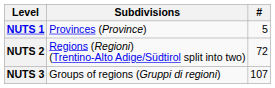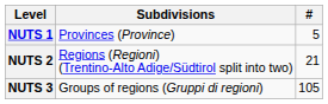NUTS 2 | #: 72 -> 21
NUTS 3 | #: 107 -> 105
